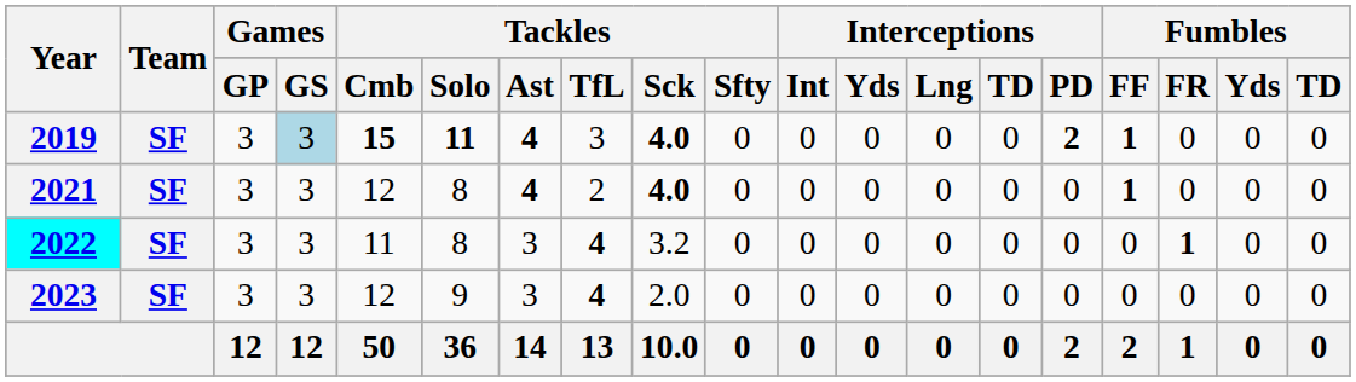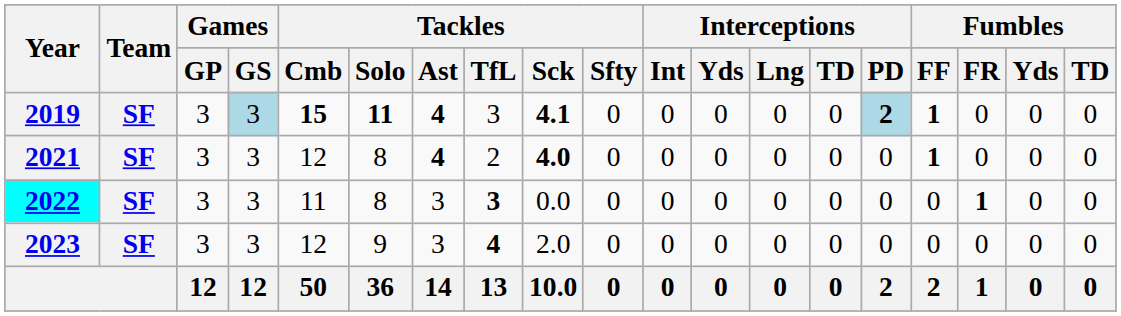2019 | Tackles / Sck: 4.0 -> 4.1
2019 | Interceptions / PD: no background -> lightblue background
2022 | Tackles / TfL: 4 -> 3
2022 | Tackles / Sck: 3.2 -> 0.0
